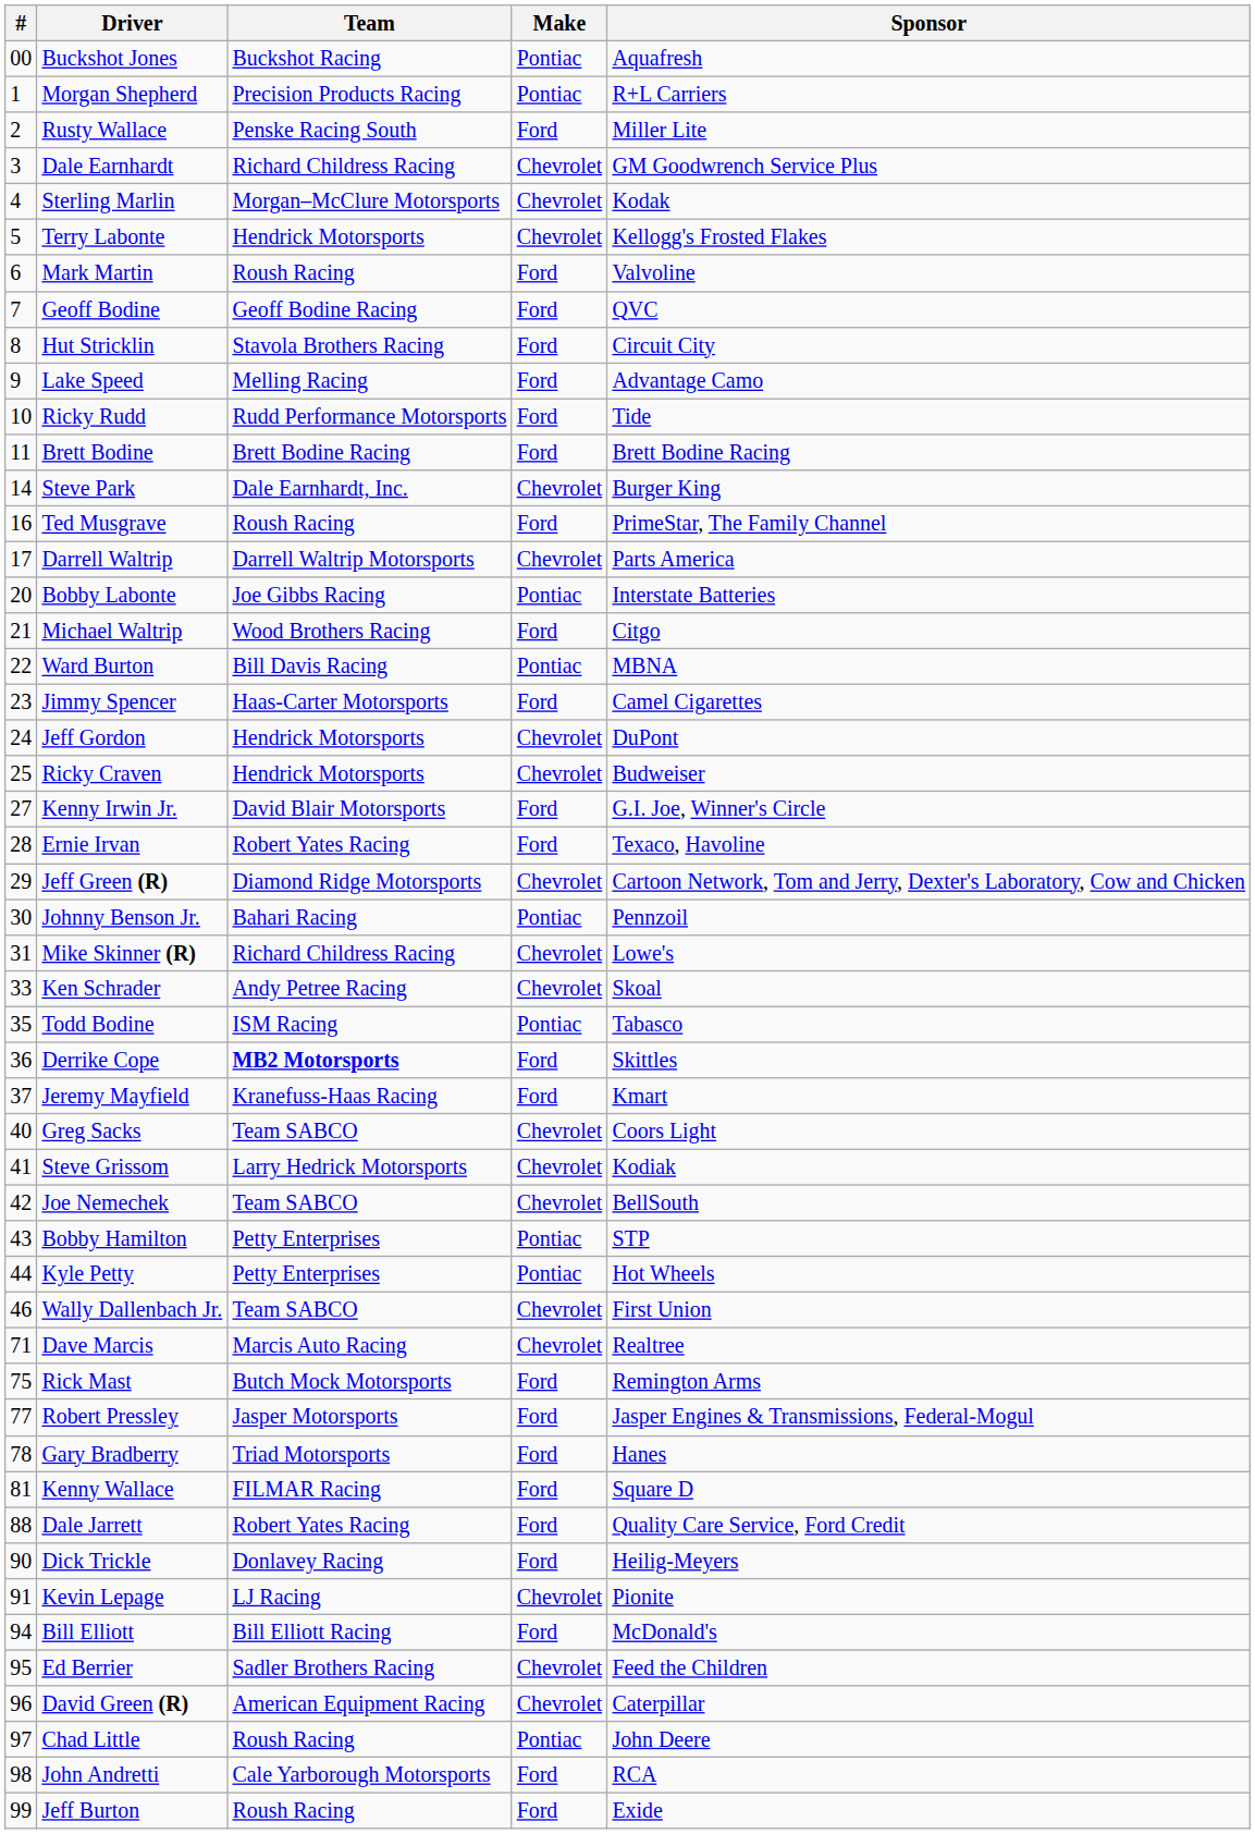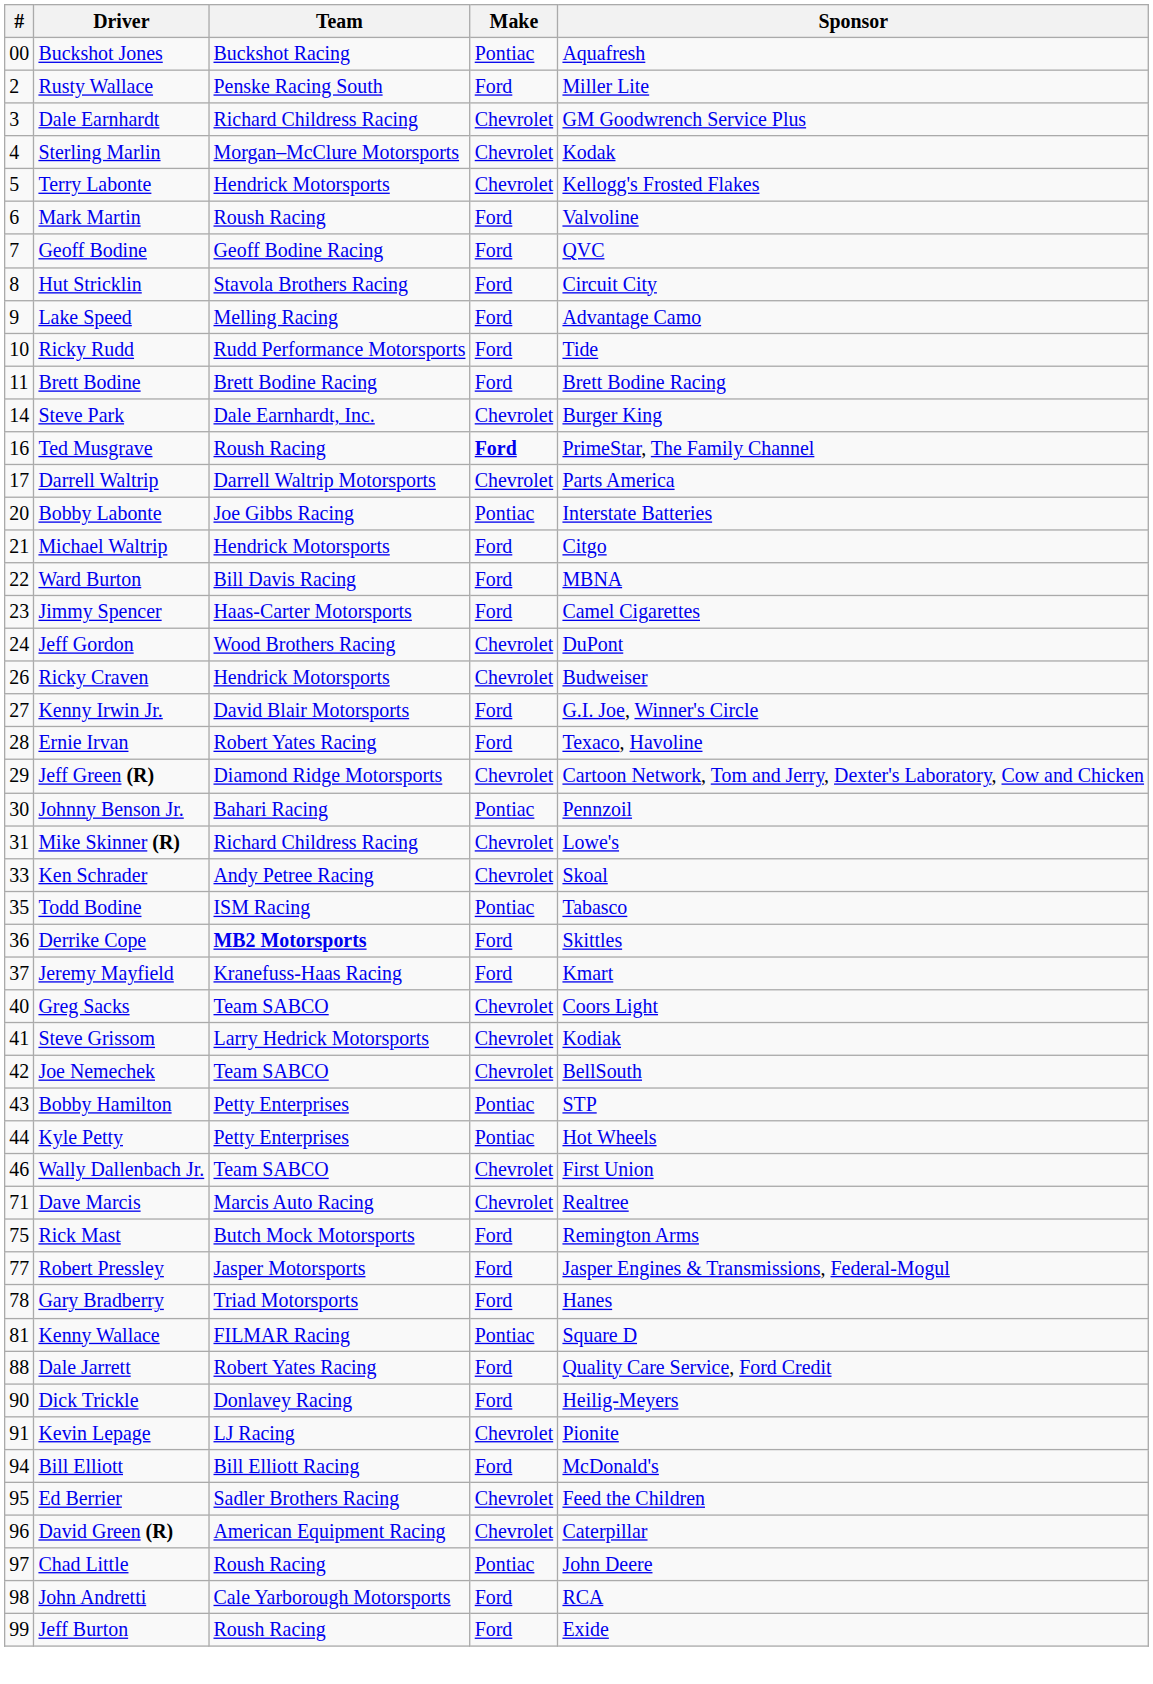- row: 1 | Morgan Shepherd | Precision Products Racing | Pontiac | R+L Carriers
Ted Musgrave | Make: normal -> bold
Michael Waltrip | Team: Wood Brothers Racing -> Hendrick Motorsports
Ward Burton | Make: Pontiac -> Ford
Jeff Gordon | Team: Hendrick Motorsports -> Wood Brothers Racing
Ricky Craven | #: 25 -> 26
Kenny Wallace | Make: Ford -> Pontiac
